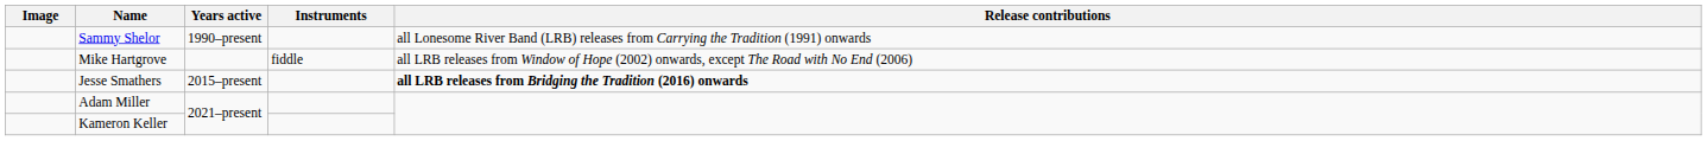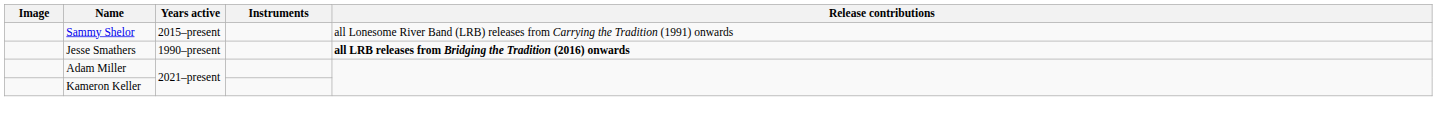Sammy Shelor | Years active: 1990–present -> 2015–present
- row: Mike Hartgrove | fiddle | all LRB releases from Window of Hope (2002) onwards, except The Road with No End (2006)
Jesse Smathers | Years active: 2015–present -> 1990–present
